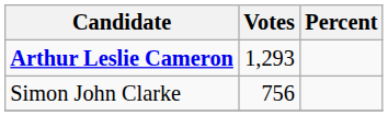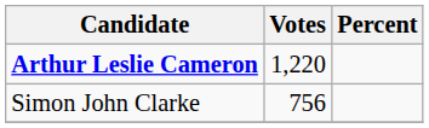Arthur Leslie Cameron | Votes: 1,293 -> 1,220
